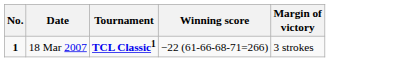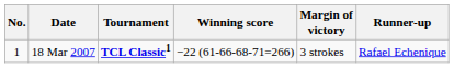+ column: Runner-up | Rafael Echenique
18 Mar 2007 | No.: bold -> normal
